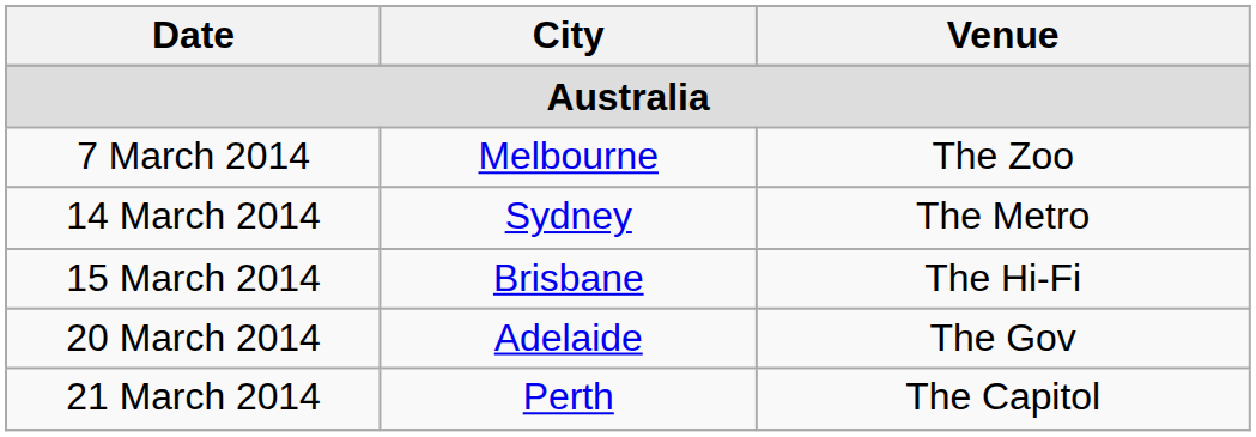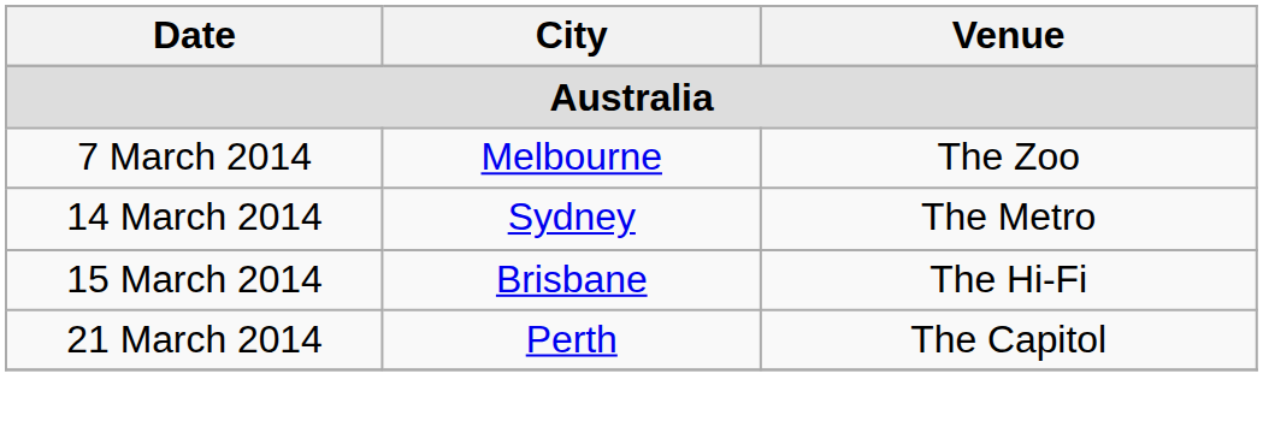- row: 20 March 2014 | Adelaide | The Gov
